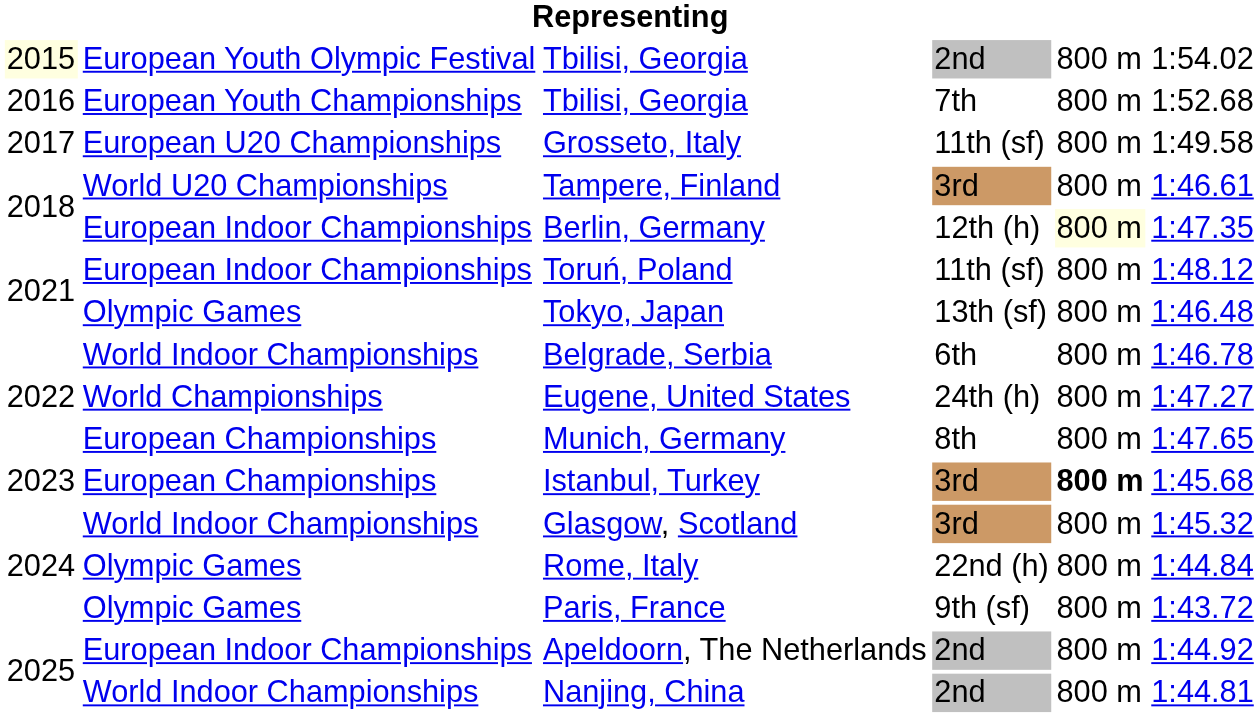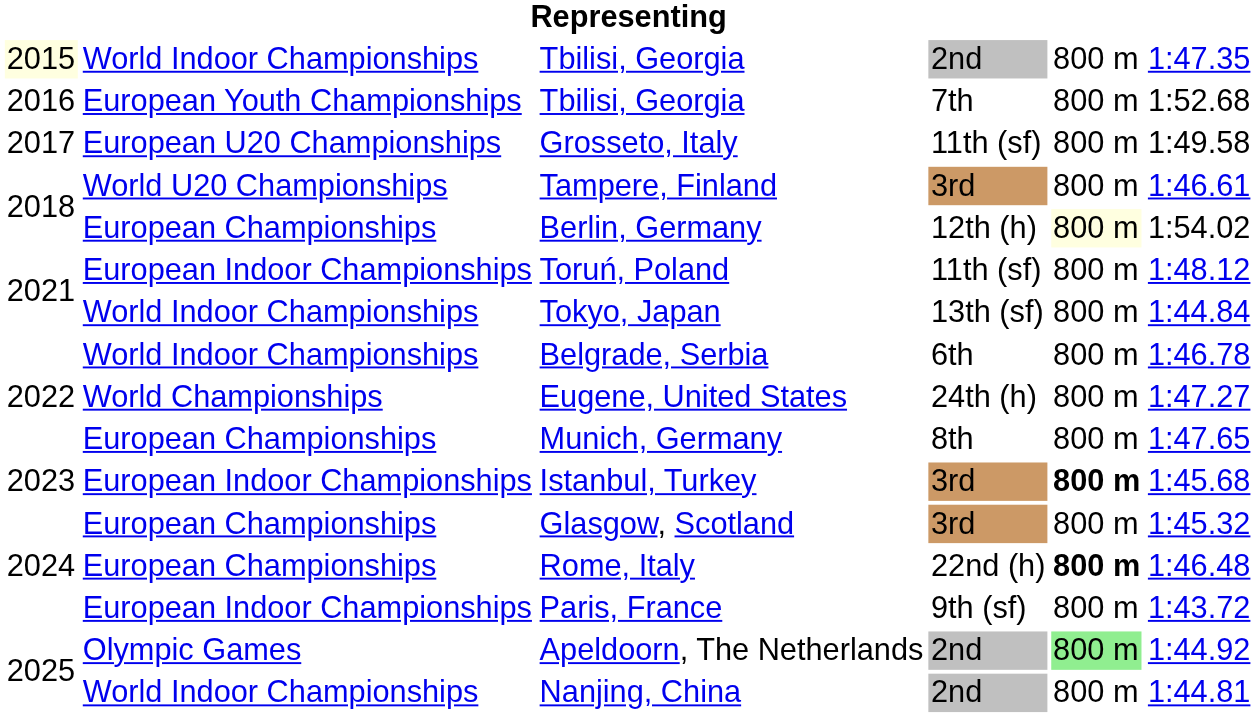Tbilisi, Georgia / 2nd | column 2: European Youth Olympic Festival -> World Indoor Championships
Tbilisi, Georgia / 2nd | column 6: 1:54.02 -> 1:47.35
Berlin, Germany | column 2: European Indoor Championships -> European Championships
Berlin, Germany | column 6: 1:47.35 -> 1:54.02
Tokyo, Japan | column 2: Olympic Games -> World Indoor Championships
Tokyo, Japan | column 6: 1:46.48 -> 1:44.84
Istanbul, Turkey | column 2: European Championships -> European Indoor Championships
Glasgow, Scotland | column 2: World Indoor Championships -> European Championships
Rome, Italy | column 2: Olympic Games -> European Championships
Rome, Italy | column 5: normal -> bold
Rome, Italy | column 6: 1:44.84 -> 1:46.48
Paris, France | column 2: Olympic Games -> European Indoor Championships
Apeldoorn, The Netherlands | column 2: European Indoor Championships -> Olympic Games
Apeldoorn, The Netherlands | column 5: no background -> lightgreen background
